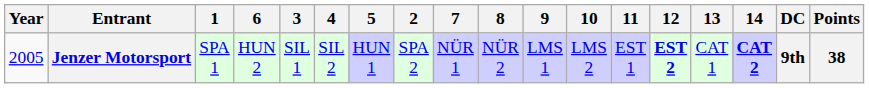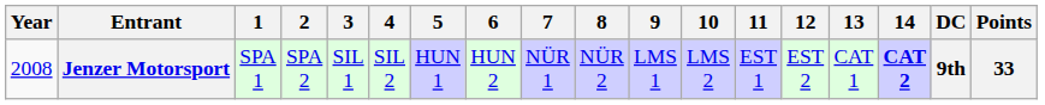columns swapped: 2 <-> 6
Jenzer Motorsport | Year: 2005 -> 2008
Jenzer Motorsport | 12: bold -> normal
Jenzer Motorsport | Points: 38 -> 33
